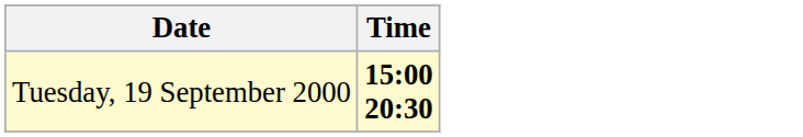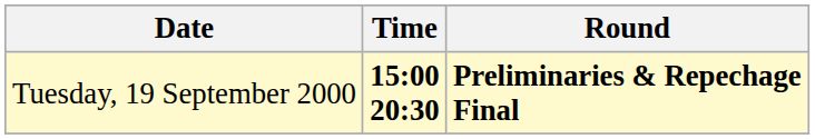+ column: Round | Preliminaries & Repechage Final
